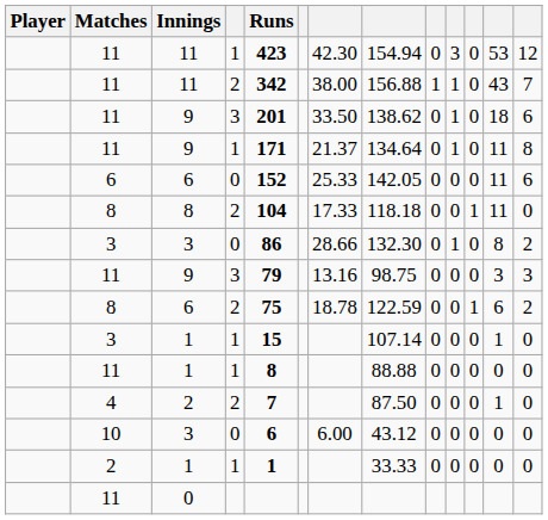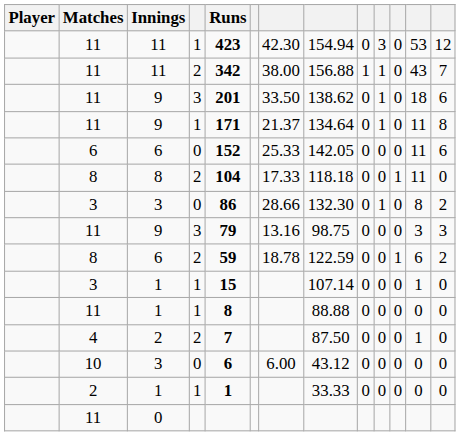8 / 6 | Runs: 75 -> 59
